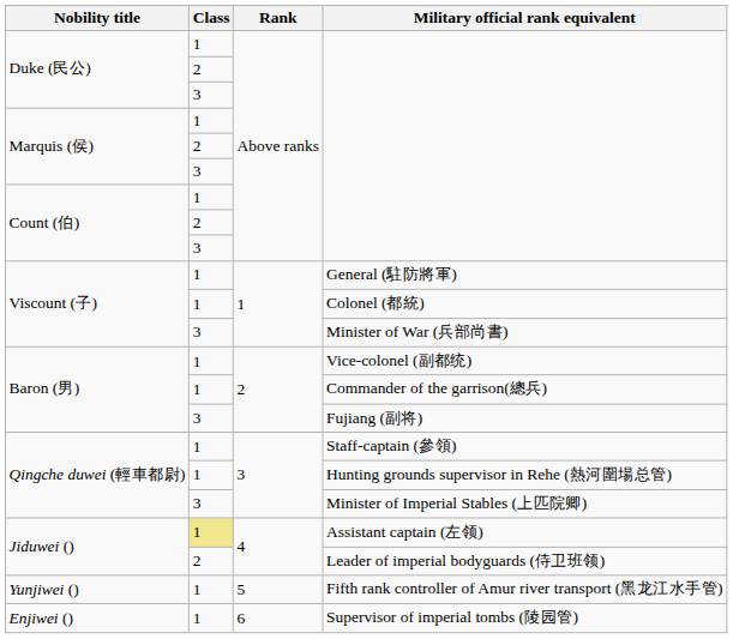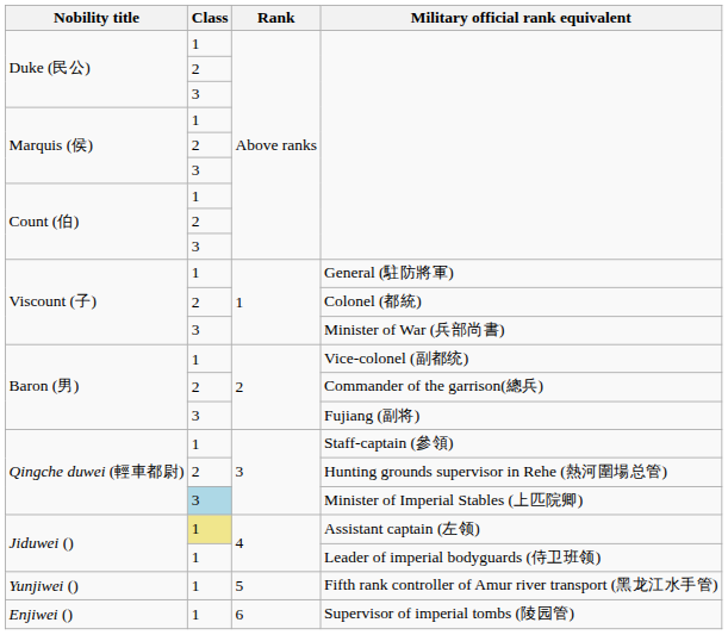Colonel (都統) | Class: 1 -> 2
Commander of the garrison(總兵) | Class: 1 -> 2
Hunting grounds supervisor in Rehe (熱河圍場总管) | Class: 1 -> 2
Minister of Imperial Stables (上匹院卿) | Class: no background -> lightblue background
Leader of imperial bodyguards (侍卫班领) | Class: 2 -> 1
